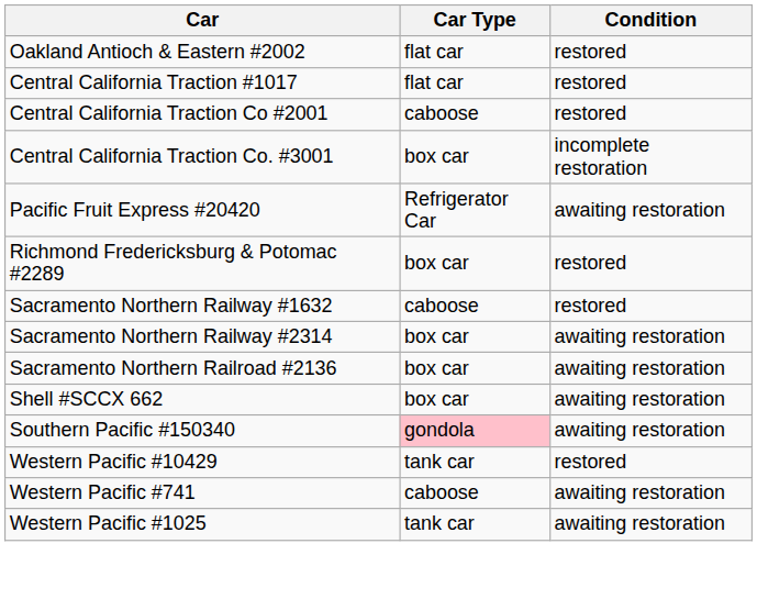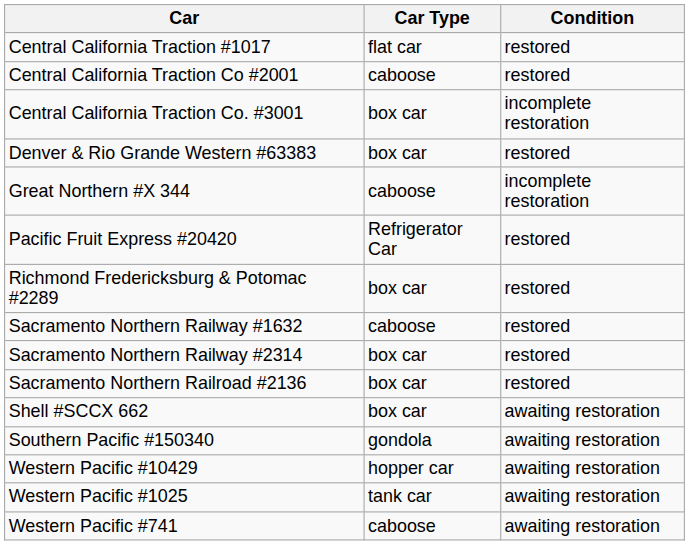- row: Oakland Antioch & Eastern #2002 | flat car | restored
+ row: Denver & Rio Grande Western #63383 | box car | restored
+ row: Great Northern #X 344 | caboose | incomplete restoration
Pacific Fruit Express #20420 | Condition: awaiting restoration -> restored
Sacramento Northern Railway #2314 | Condition: awaiting restoration -> restored
Sacramento Northern Railroad #2136 | Condition: awaiting restoration -> restored
Southern Pacific #150340 | Car Type: pink background -> no background
Western Pacific #10429 | Car Type: tank car -> hopper car
Western Pacific #10429 | Condition: restored -> awaiting restoration
rows swapped: Western Pacific #1025 <-> Western Pacific #741
